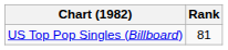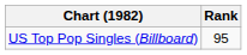US Top Pop Singles (Billboard) | Rank: 81 -> 95
